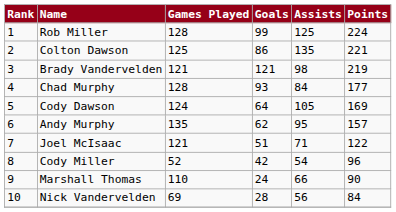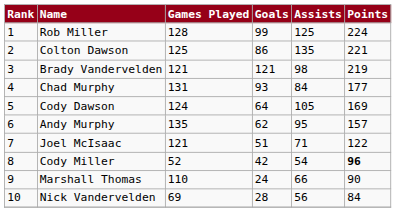Chad Murphy | column 3: 128 -> 131
Cody Miller | column 6: normal -> bold
